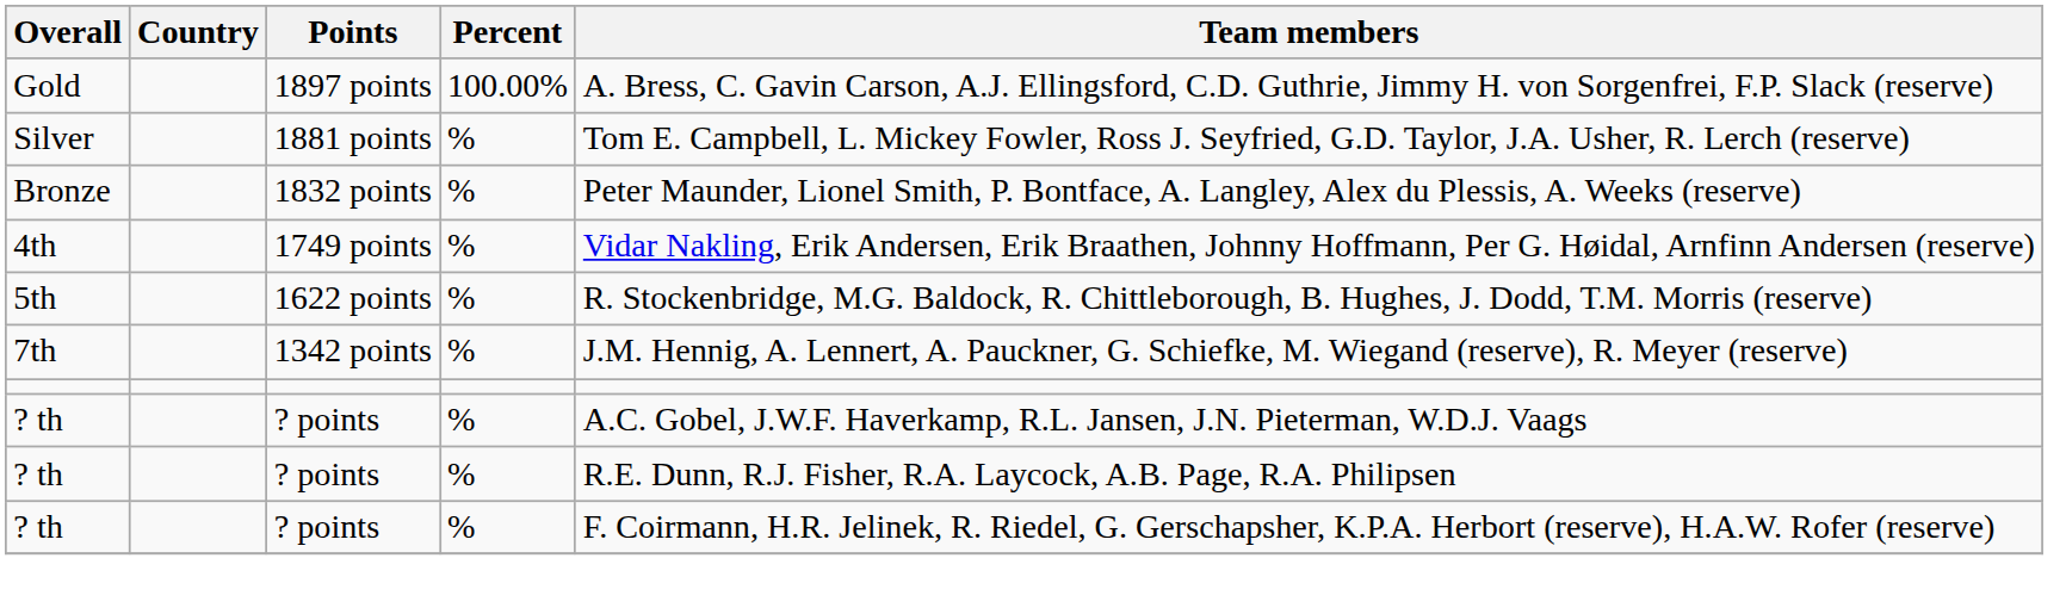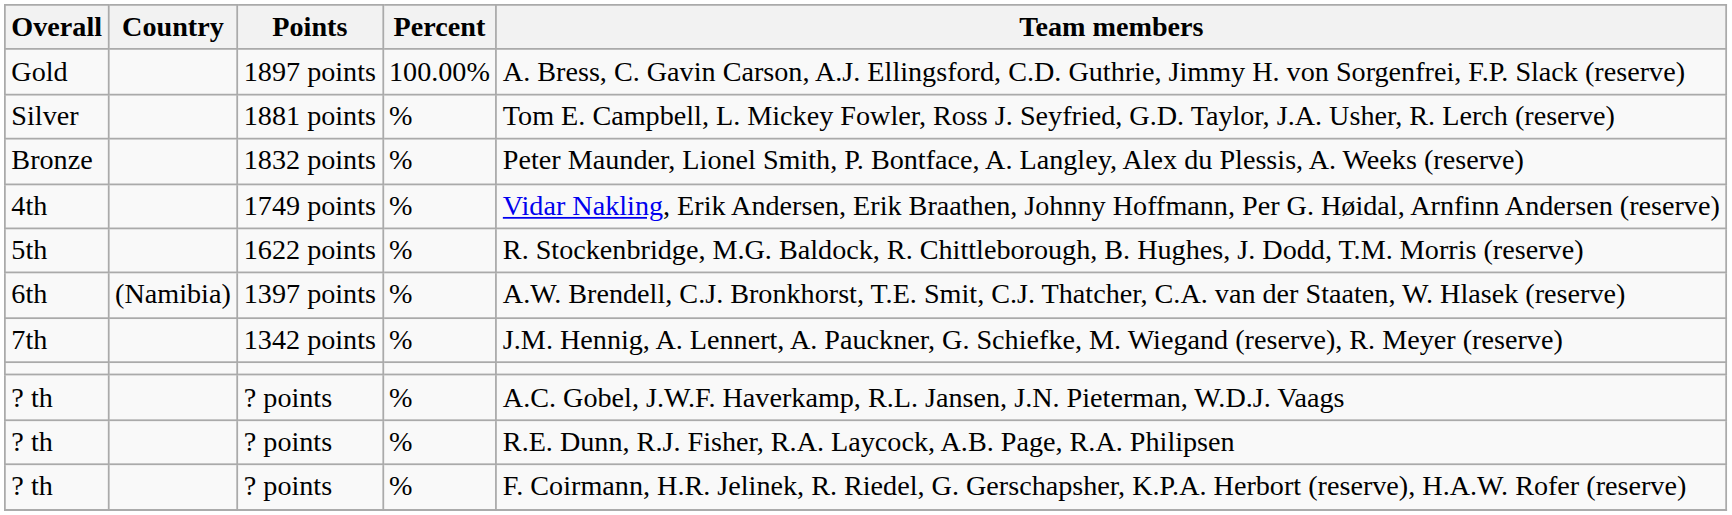+ row: 6th | (Namibia) | 1397 points | % | A.W. Brendell, C.J. Bronkhorst, T.E. Smit, C.J. Thatcher, C.A. van der Staaten, W. Hlasek (reserve)
